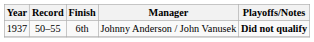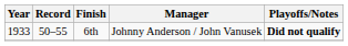6th | Year: 1937 -> 1933
